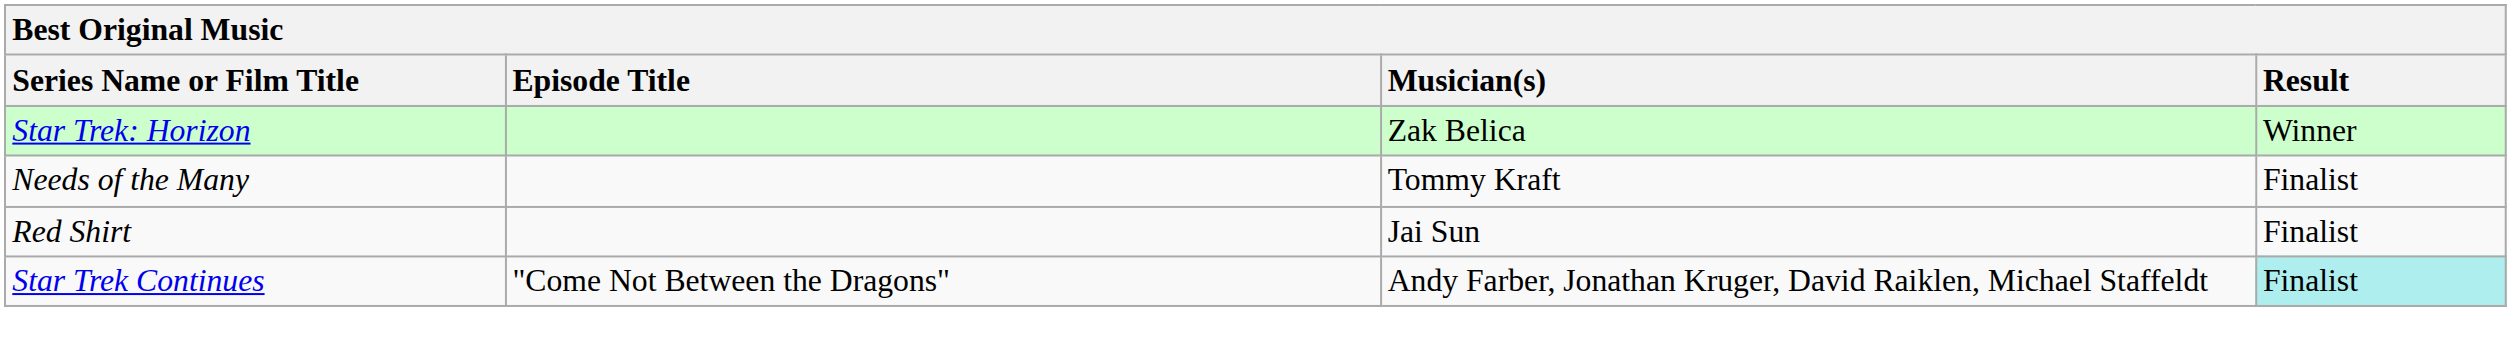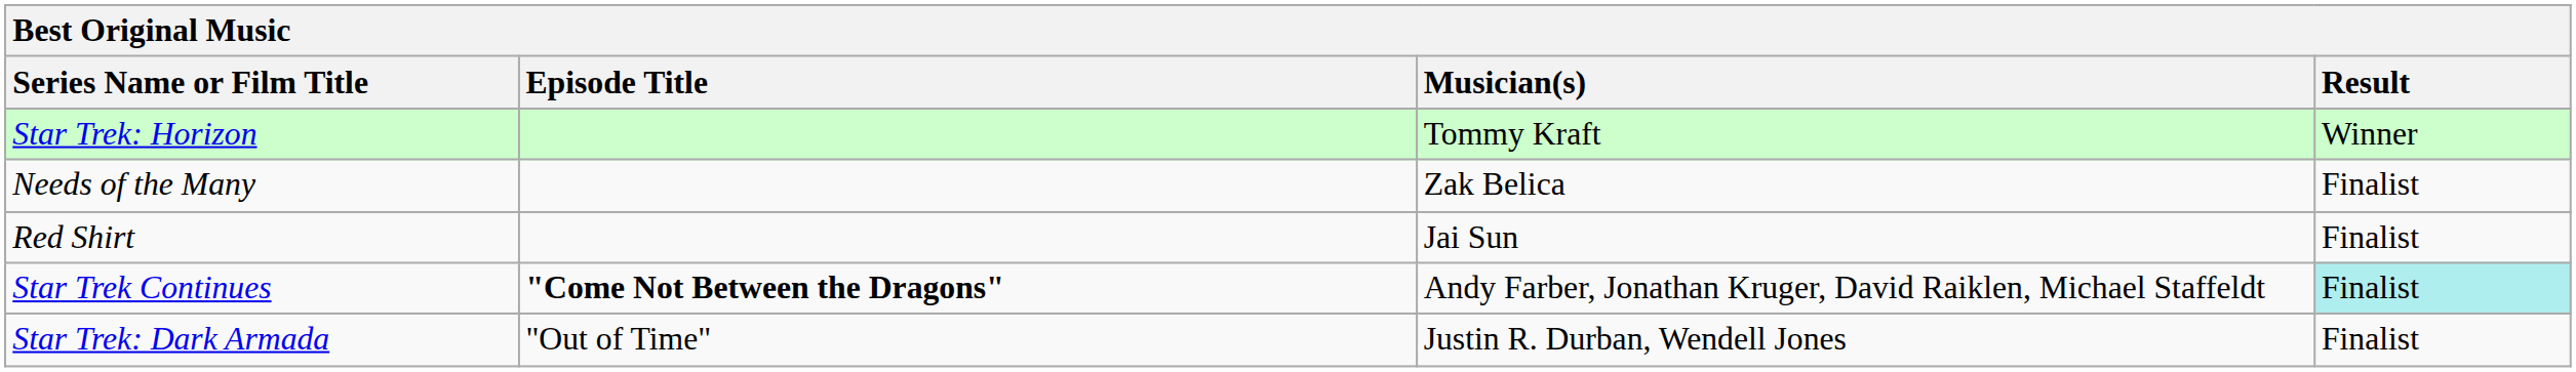Star Trek: Horizon | Musician(s): Zak Belica -> Tommy Kraft
Needs of the Many | Musician(s): Tommy Kraft -> Zak Belica
Star Trek Continues | Episode Title: normal -> bold
+ row: Star Trek: Dark Armada | "Out of Time" | Justin R. Durban, Wendell Jones | Finalist
